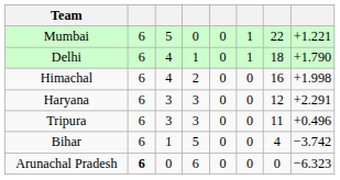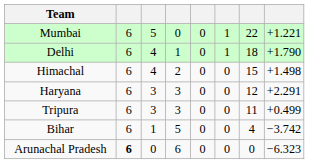Himachal | column 7: 16 -> 15
Himachal | column 8: +1.998 -> +1.498
Tripura | column 8: +0.496 -> +0.499
